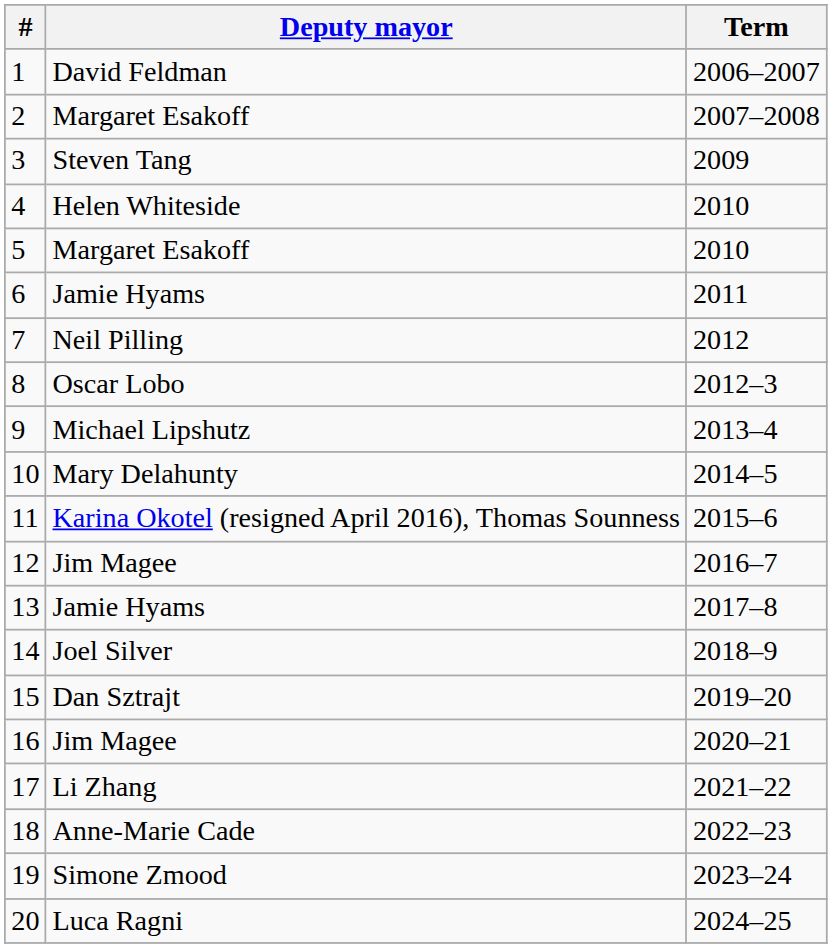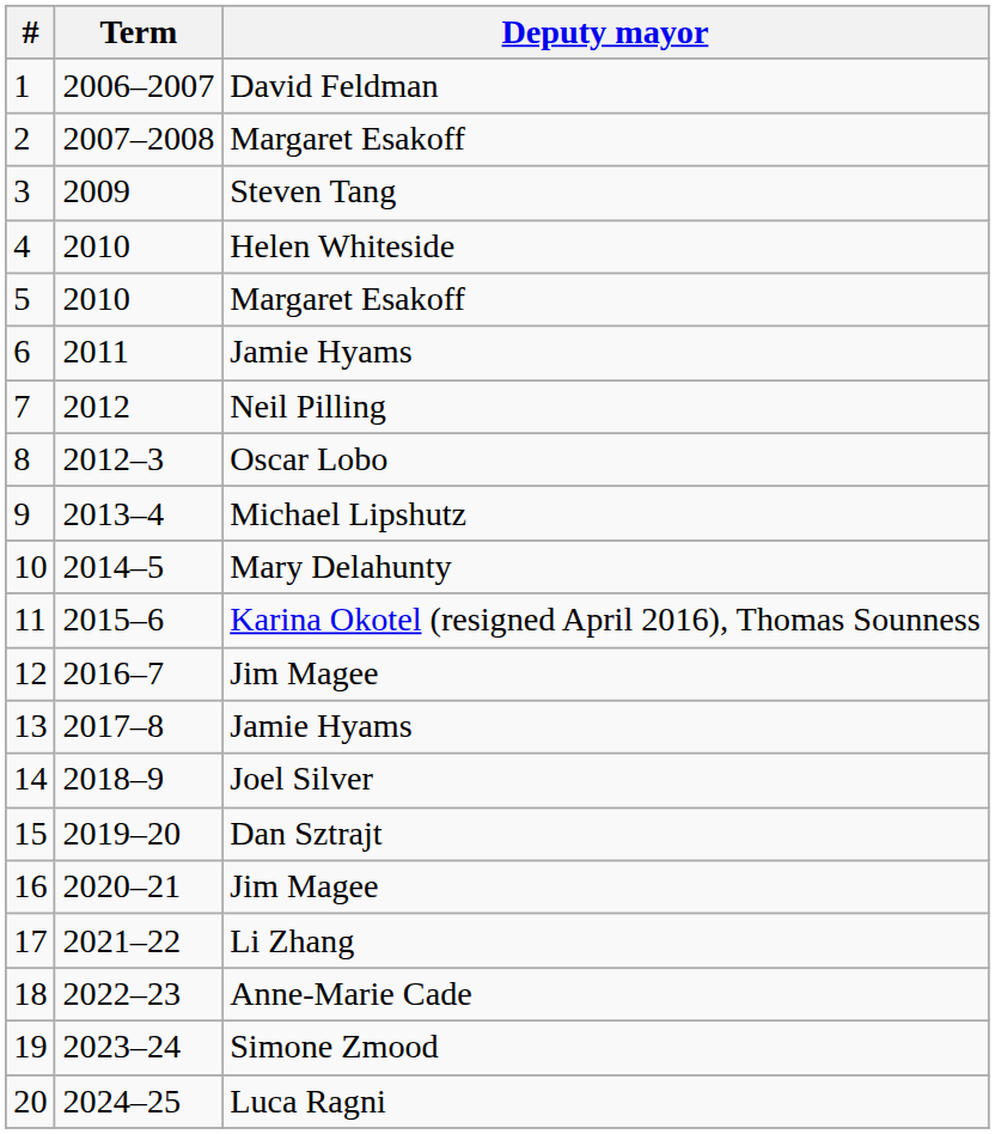columns swapped: Deputy mayor <-> Term
